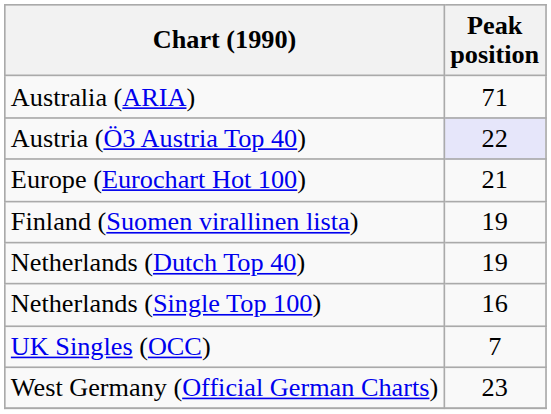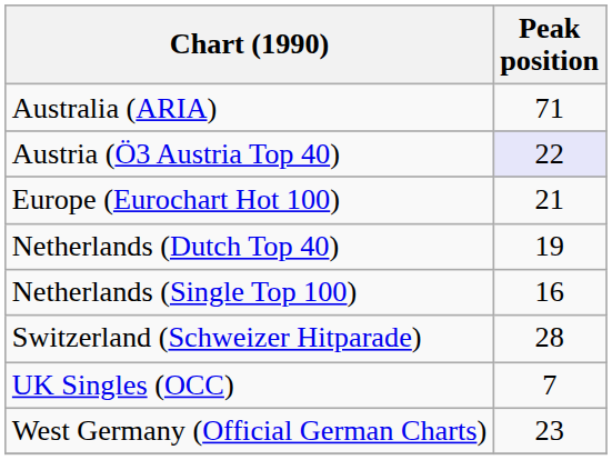- row: Finland (Suomen virallinen lista) | 19
+ row: Switzerland (Schweizer Hitparade) | 28
